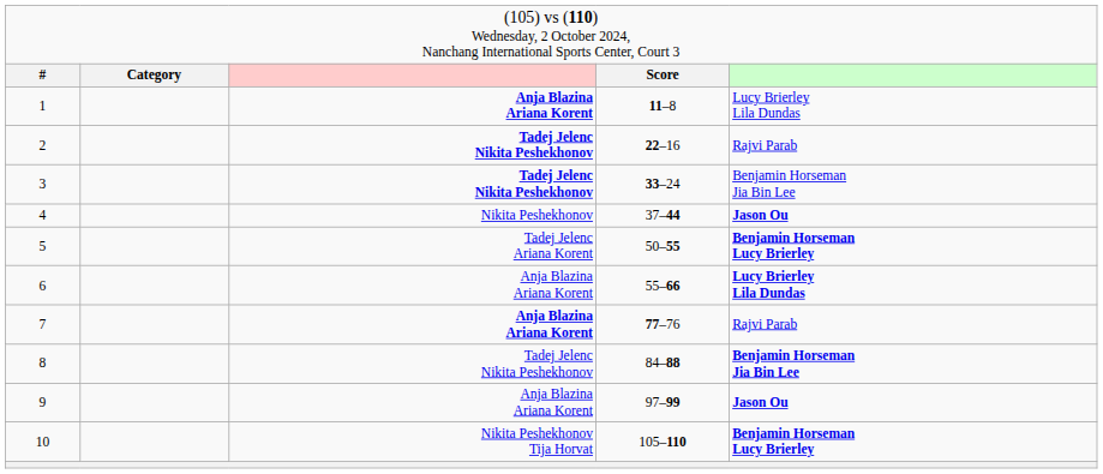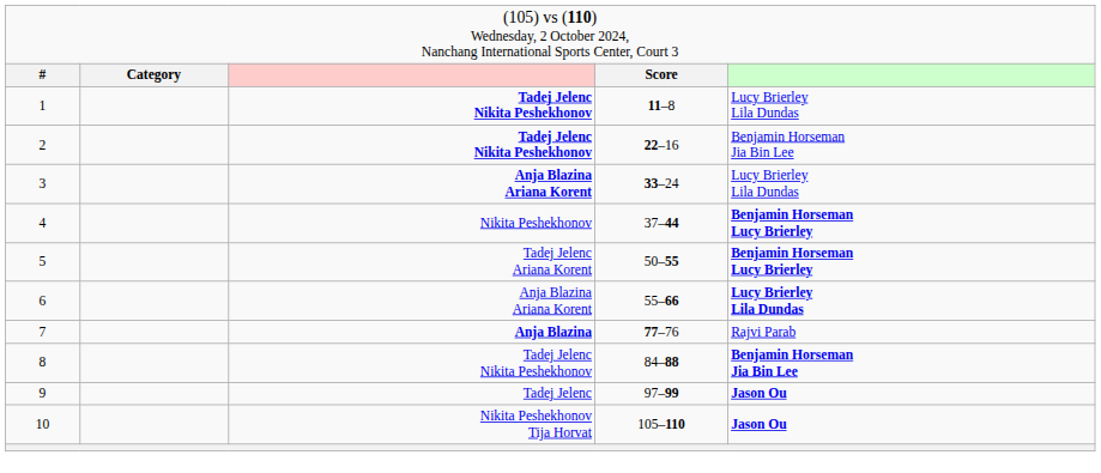1 | column 3: Anja Blazina Ariana Korent -> Tadej Jelenc Nikita Peshekhonov
2 | column 5: Rajvi Parab -> Benjamin Horseman Jia Bin Lee
3 | column 3: Tadej Jelenc Nikita Peshekhonov -> Anja Blazina Ariana Korent
3 | column 5: Benjamin Horseman Jia Bin Lee -> Lucy Brierley Lila Dundas
4 | column 5: Jason Ou -> Benjamin Horseman Lucy Brierley
7 | column 3: Anja Blazina Ariana Korent -> Anja Blazina
9 | column 3: Anja Blazina Ariana Korent -> Tadej Jelenc
10 | column 5: Benjamin Horseman Lucy Brierley -> Jason Ou
